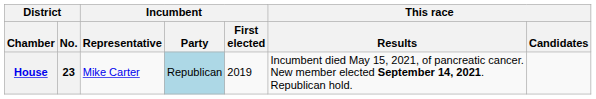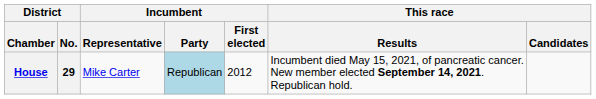House | District / No.: 23 -> 29
House | Incumbent / First elected: 2019 -> 2012
